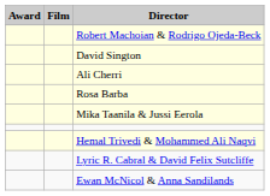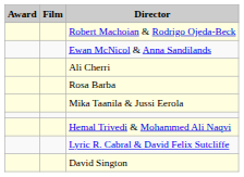rows swapped: Ewan McNicol & Anna Sandilands <-> David Sington
